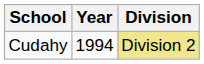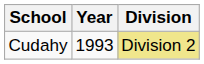Cudahy | Year: 1994 -> 1993
